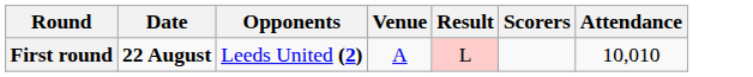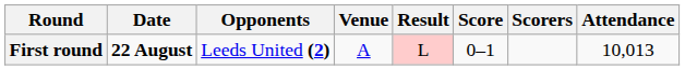+ column: Score | 0–1
First round | Attendance: 10,010 -> 10,013
